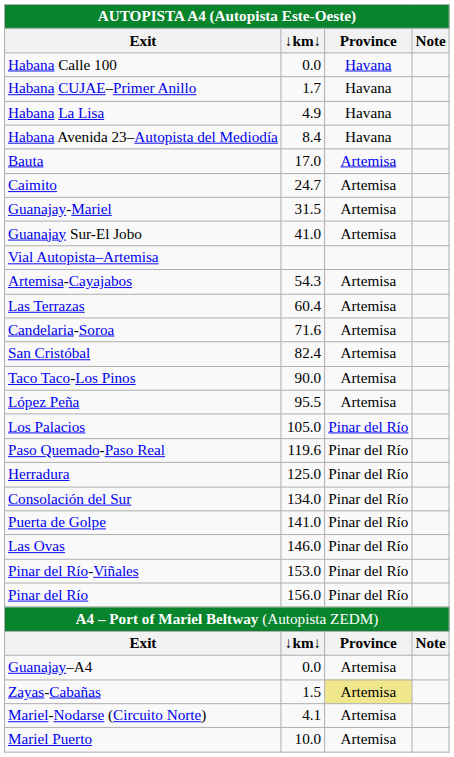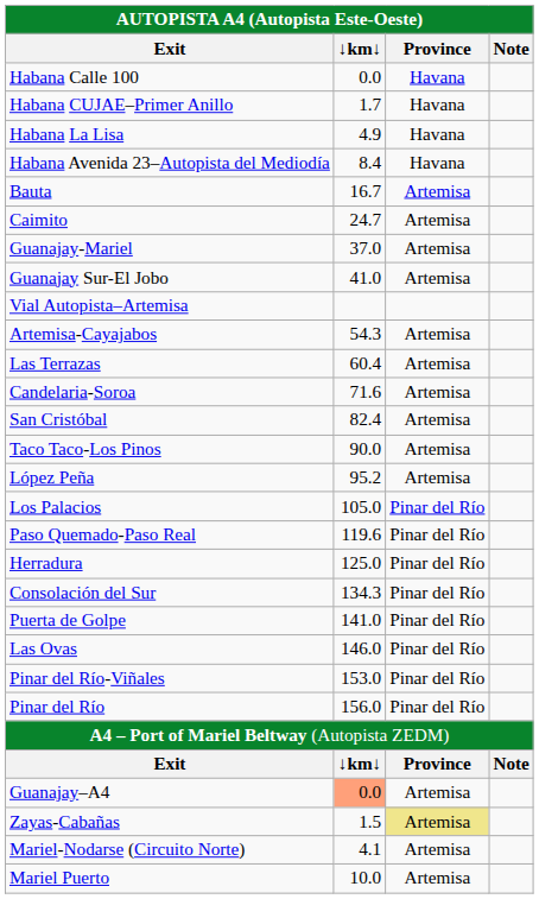Bauta | ↓km↓: 17.0 -> 16.7
Guanajay-Mariel | ↓km↓: 31.5 -> 37.0
López Peña | ↓km↓: 95.5 -> 95.2
Consolación del Sur | ↓km↓: 134.0 -> 134.3
Guanajay–A4 | ↓km↓: no background -> lightsalmon background
